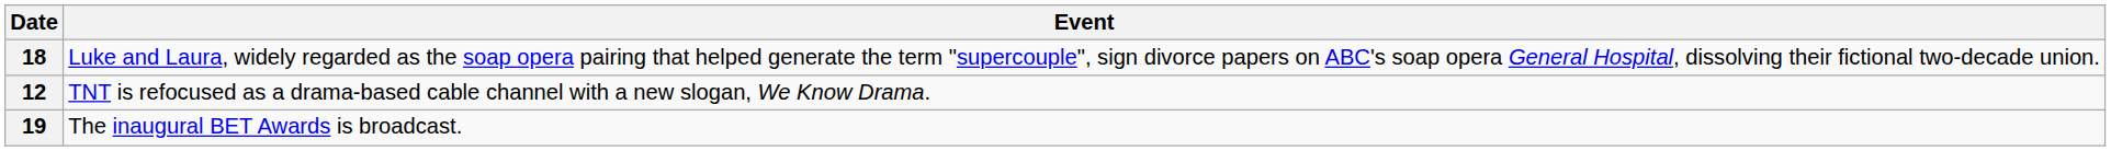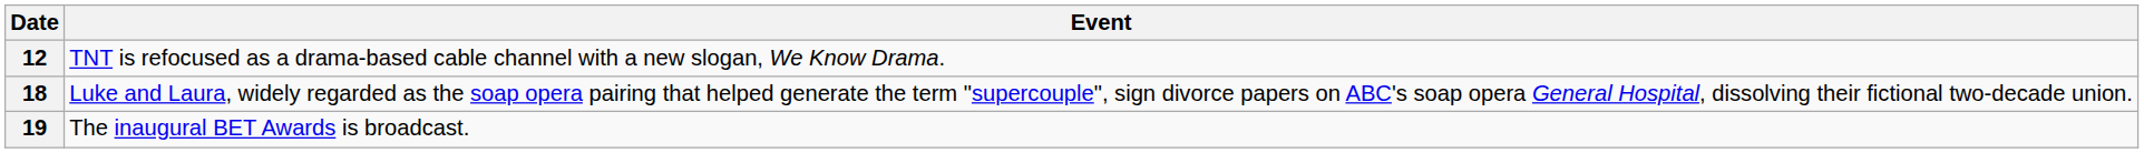rows swapped: 12 <-> 18
